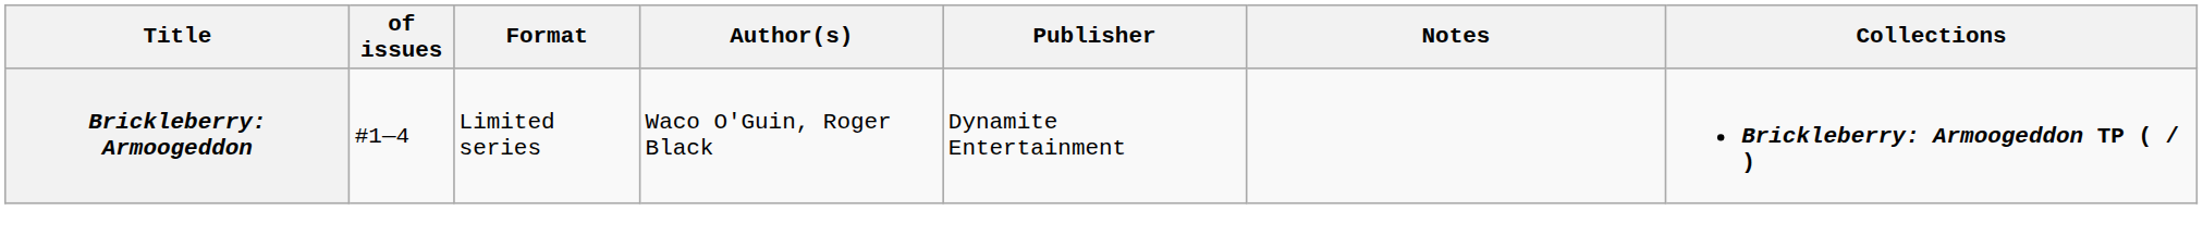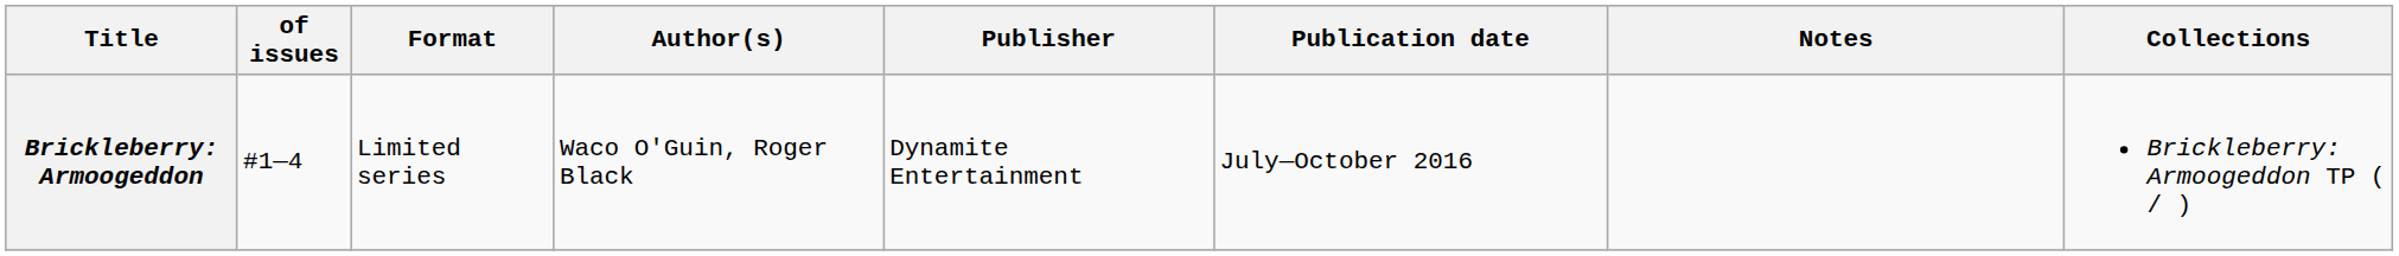+ column: Publication date | July—October 2016
Brickleberry: Armoogeddon | Collections: bold -> normal
